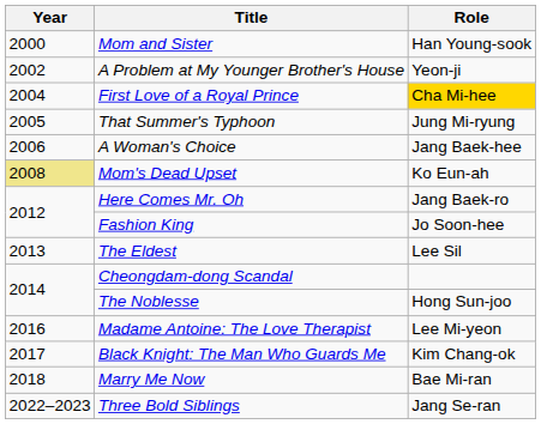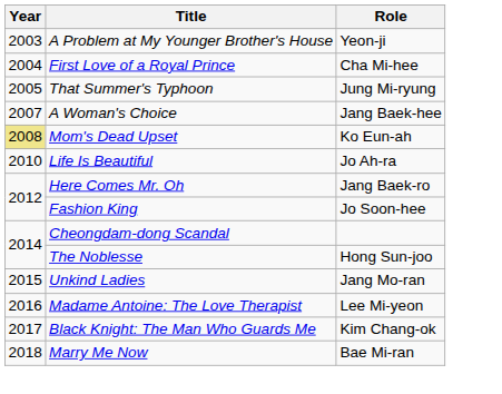- row: 2000 | Mom and Sister | Han Young-sook
A Problem at My Younger Brother's House | Year: 2002 -> 2003
First Love of a Royal Prince | Role: gold background -> no background
A Woman's Choice | Year: 2006 -> 2007
+ row: 2010 | Life Is Beautiful | Jo Ah-ra
- row: 2013 | The Eldest | Lee Sil
+ row: 2015 | Unkind Ladies | Jang Mo-ran
- row: 2022–2023 | Three Bold Siblings | Jang Se-ran
